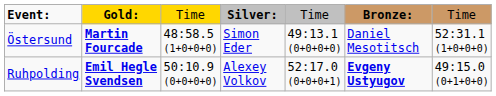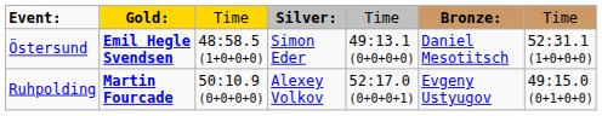Östersund | column 2: Martin Fourcade -> Emil Hegle Svendsen
Ruhpolding | column 2: Emil Hegle Svendsen -> Martin Fourcade
Ruhpolding | column 6: bold -> normal
